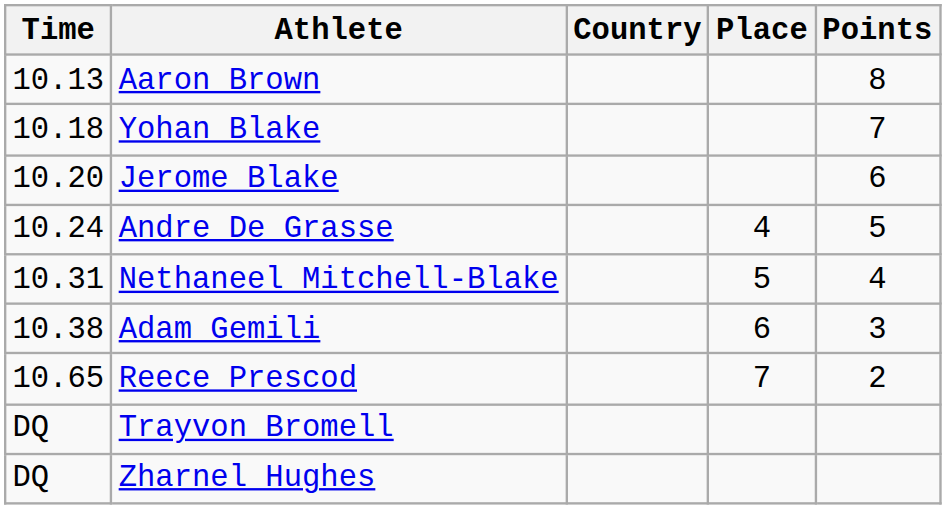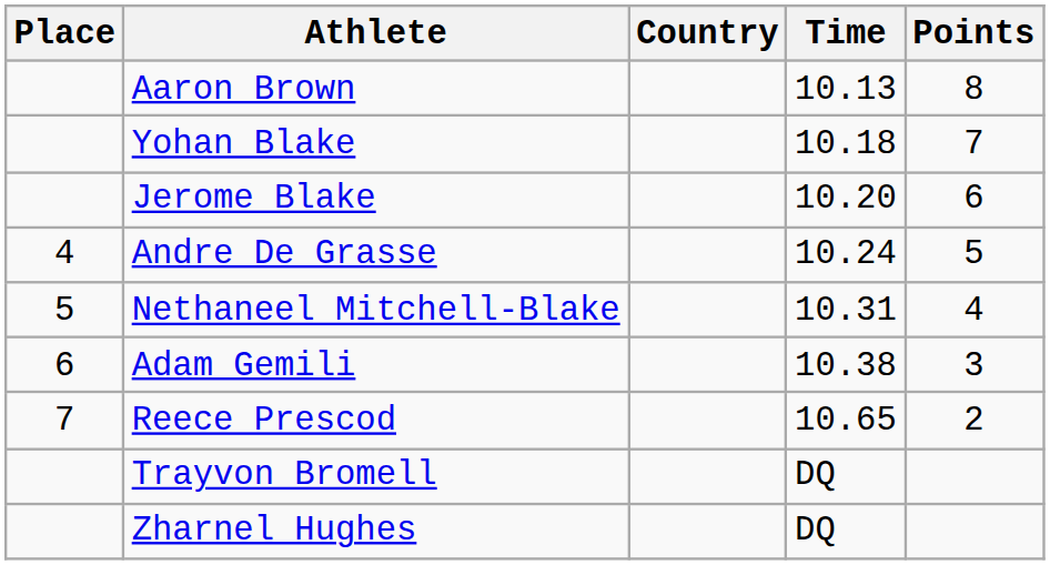columns swapped: Place <-> Time
